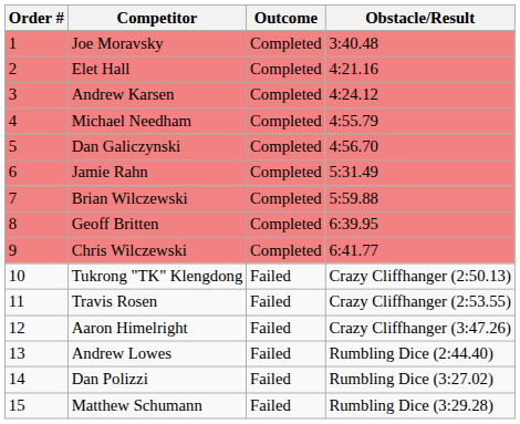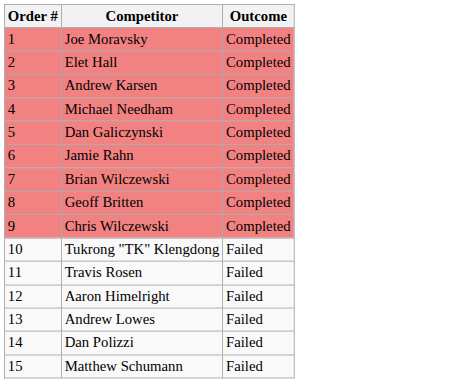- column: Obstacle/Result | 3:40.48 | 4:21.16 | 4:24.12 | 4:55.79 | 4:56.70 | 5:31.49 | 5:59.88 | 6:39.95 | 6:41.77 | Crazy Cliffhanger (2:50.13) | Crazy Cliffhanger (2:53.55) | Crazy Cliffhanger (3:47.26) | Rumbling Dice (2:44.40) | Rumbling Dice (3:27.02) | Rumbling Dice (3:29.28)
